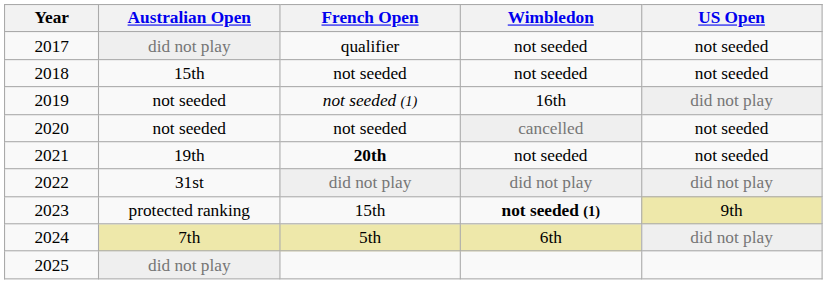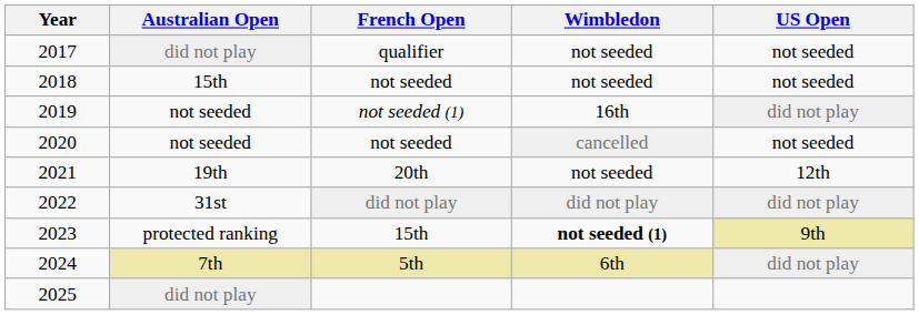2021 | French Open: bold -> normal
2021 | US Open: not seeded -> 12th
